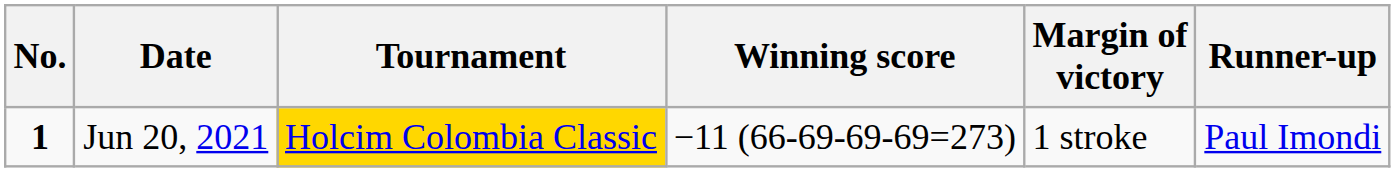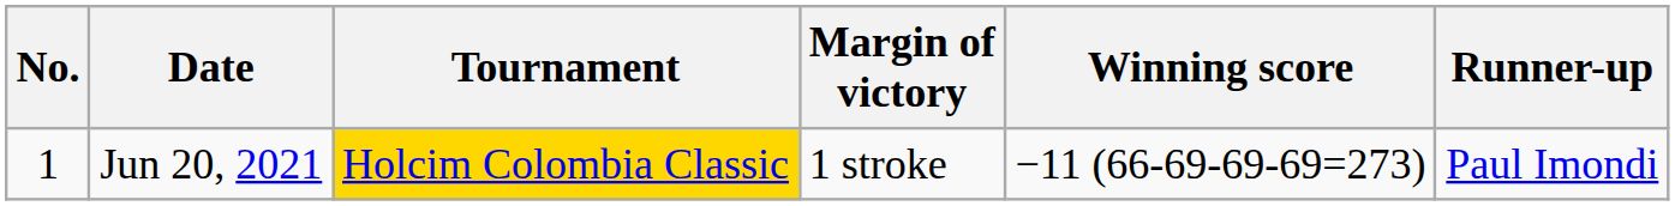columns swapped: Winning score <-> Margin of victory
Jun 20, 2021 | No.: bold -> normal
